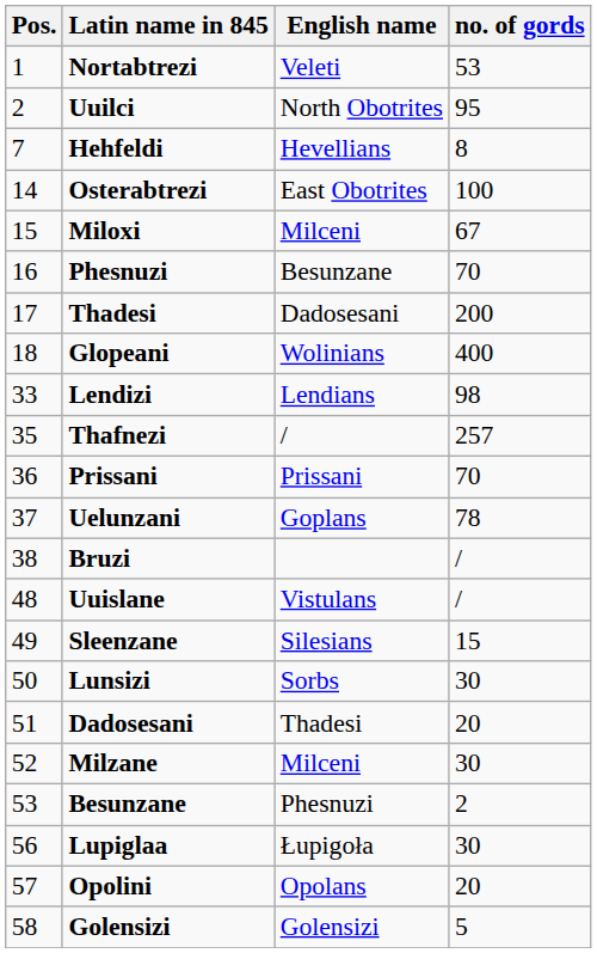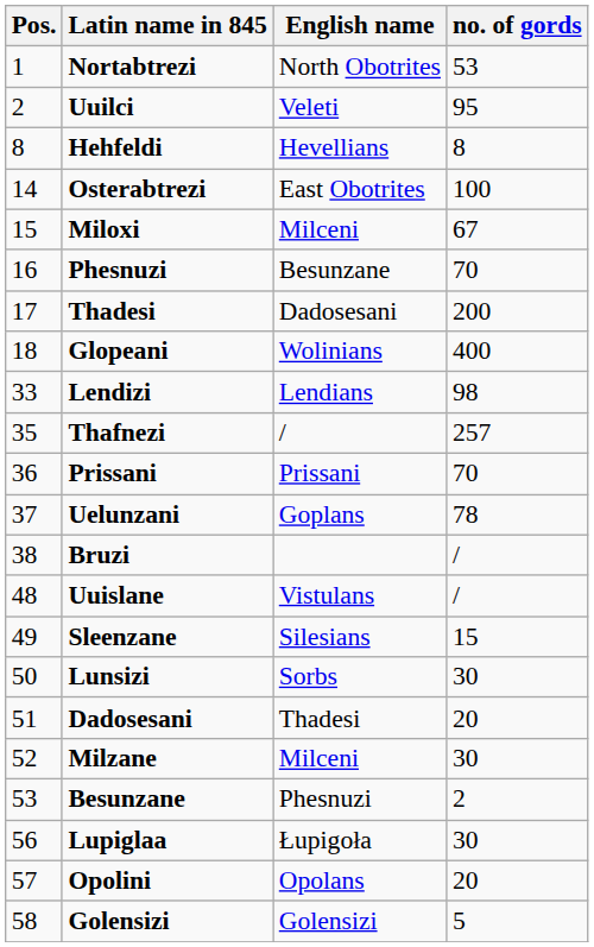Nortabtrezi | English name: Veleti -> North Obotrites
Uuilci | English name: North Obotrites -> Veleti
Hehfeldi | Pos.: 7 -> 8
